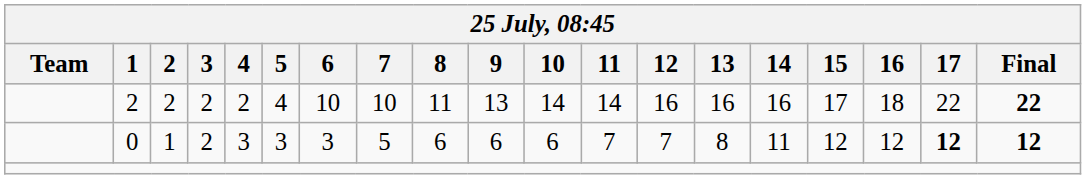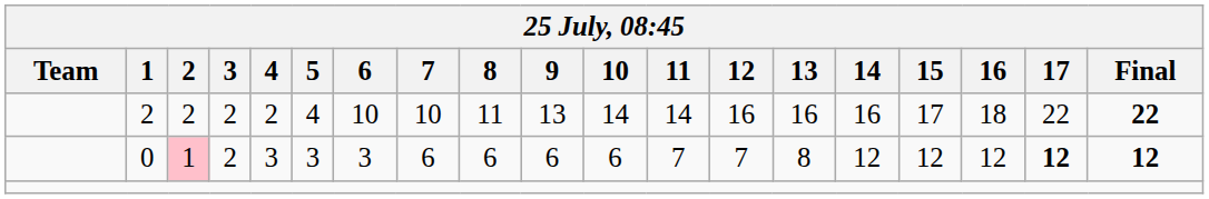0 | 2: no background -> pink background
0 | 7: 5 -> 6
0 | 14: 11 -> 12
